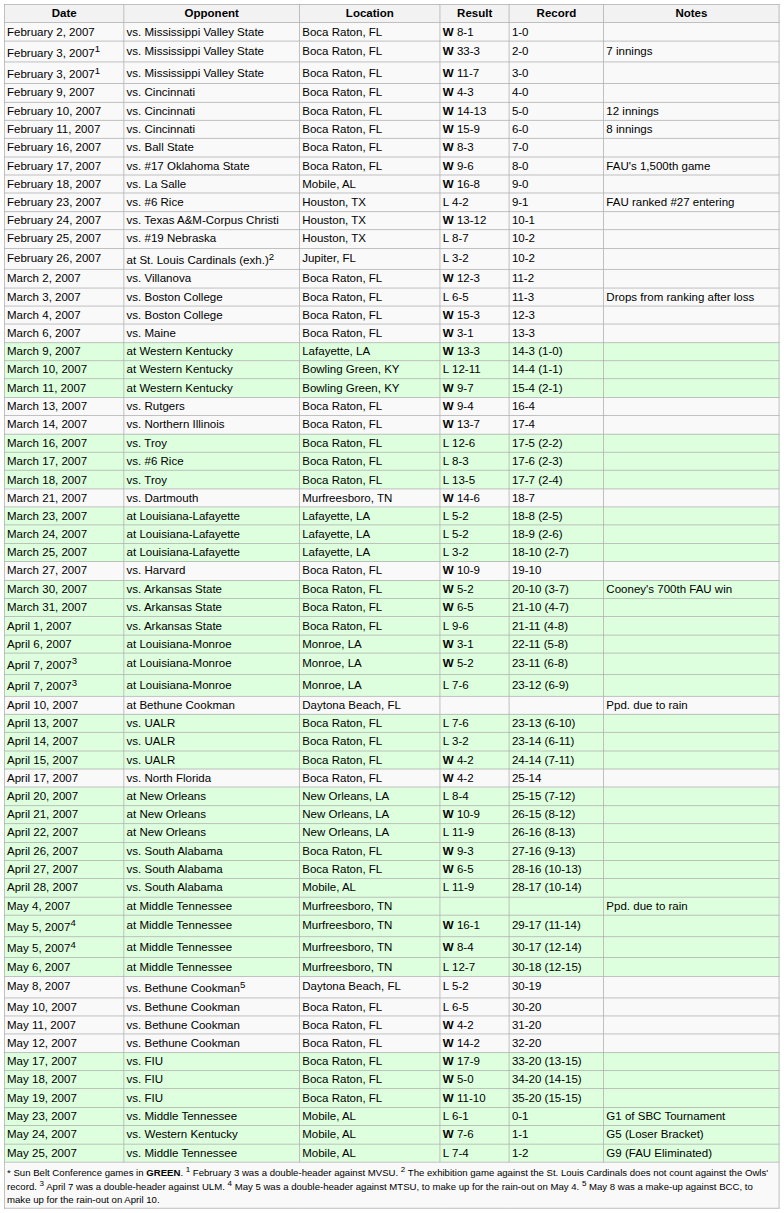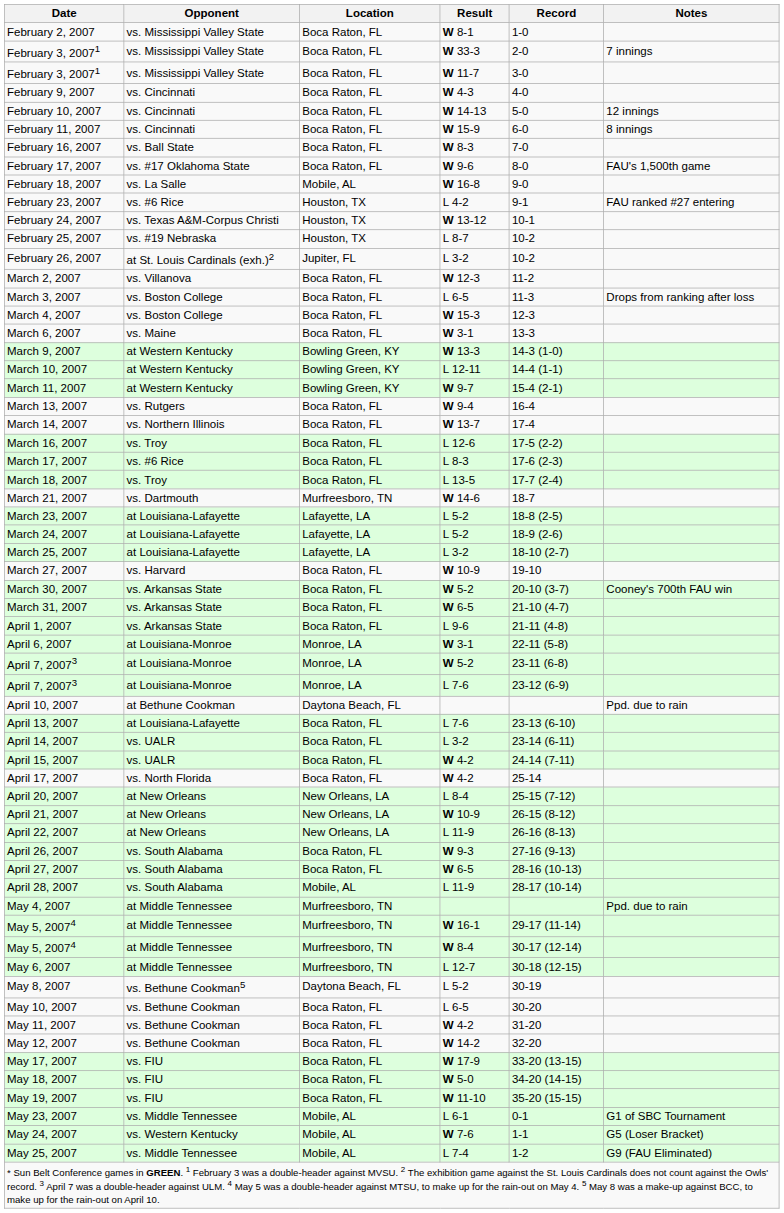March 9, 2007 | Location: Lafayette, LA -> Bowling Green, KY
April 13, 2007 | Opponent: vs. UALR -> at Louisiana-Lafayette
